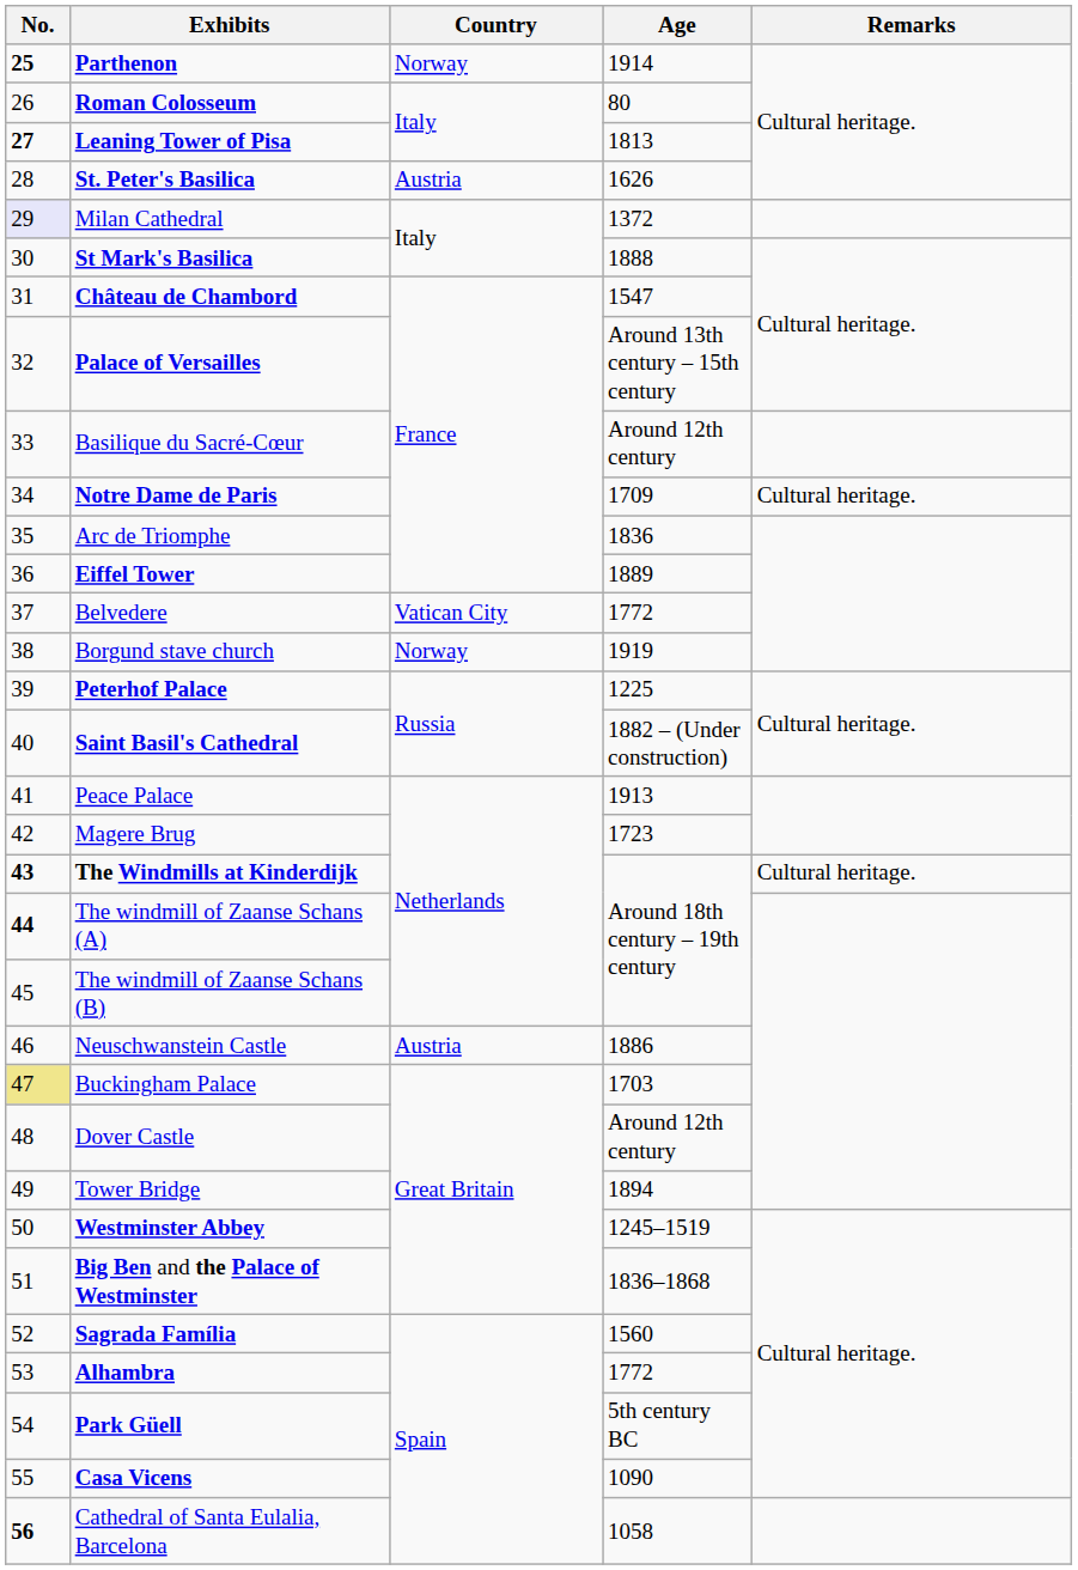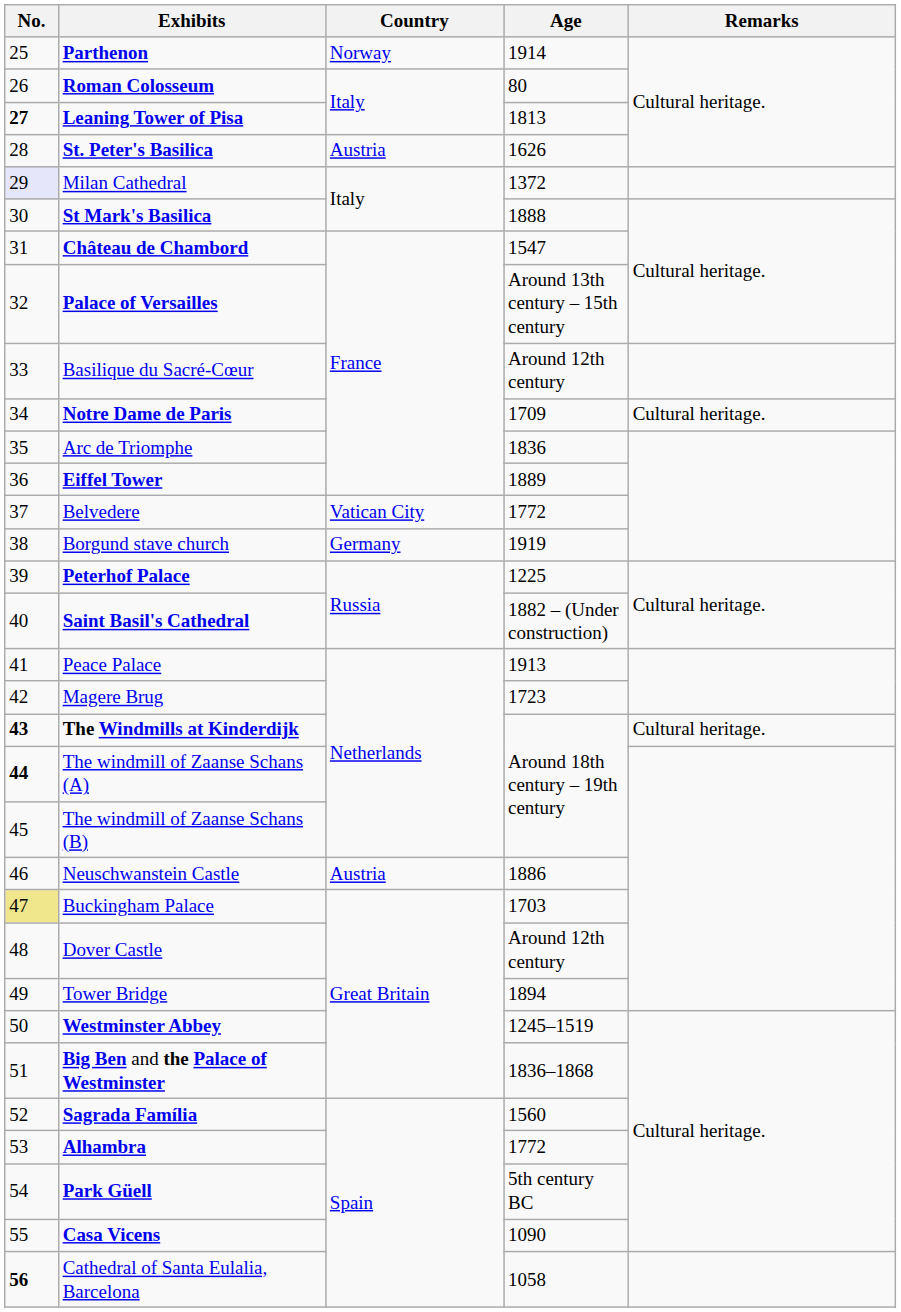Parthenon | No.: bold -> normal
Borgund stave church | Country: Norway -> Germany
